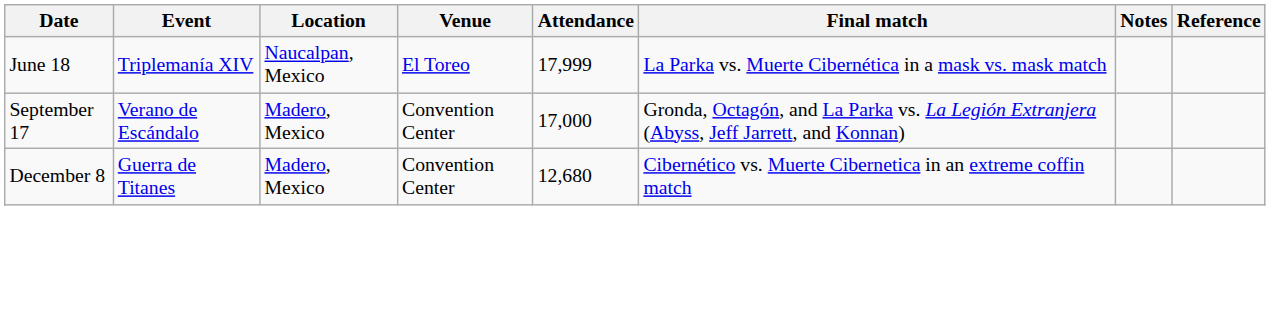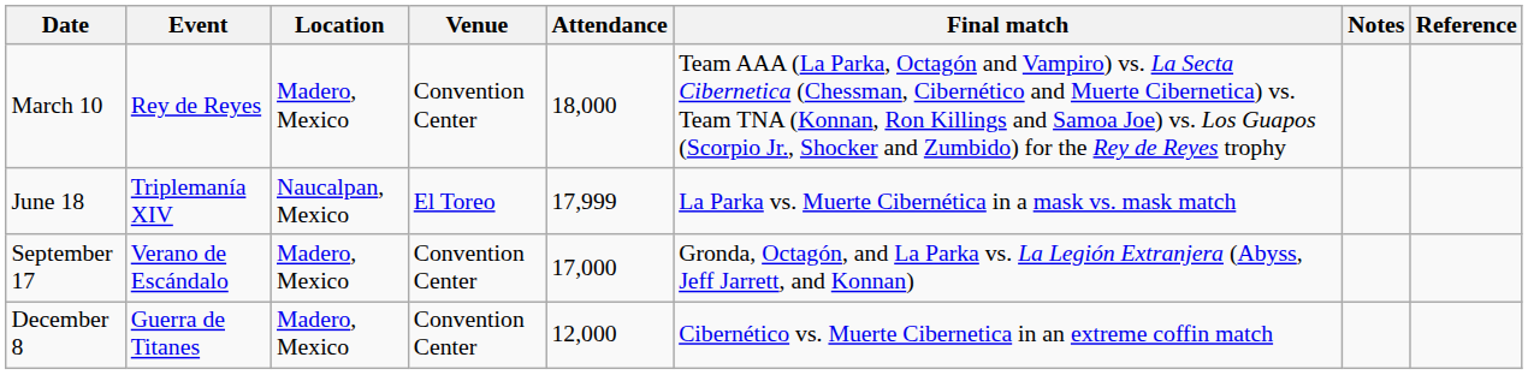+ row: March 10 | Rey de Reyes | Madero, Mexico | Convention Center | 18,000 | Team AAA (La Parka, Octagón and Vampiro) vs. La Secta Cibernetica (Chessman, Cibernético and Muerte Cibernetica) vs. Team TNA (Konnan, Ron Killings and Samoa Joe) vs. Los Guapos (Scorpio Jr., Shocker and Zumbido) for the Rey de Reyes trophy
December 8 | Attendance: 12,680 -> 12,000
